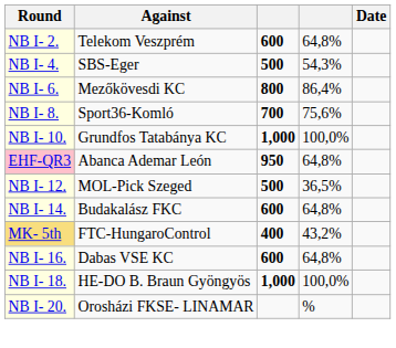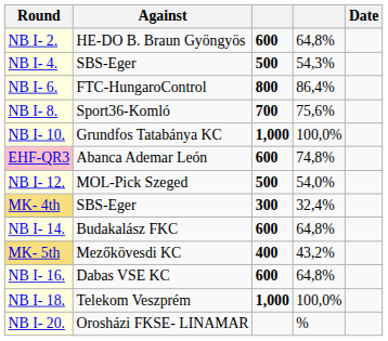NB I- 2. | Against: Telekom Veszprém -> HE-DO B. Braun Gyöngyös
NB I- 6. | Against: Mezőkövesdi KC -> FTC-HungaroControl
EHF-QR3 | column 3: 950 -> 600
EHF-QR3 | column 4: 64,8% -> 74,8%
NB I- 12. | column 4: 36,5% -> 54,0%
+ row: MK- 4th | SBS-Eger | 300 | 32,4%
MK- 5th | Against: FTC-HungaroControl -> Mezőkövesdi KC
NB I- 18. | Against: HE-DO B. Braun Gyöngyös -> Telekom Veszprém
